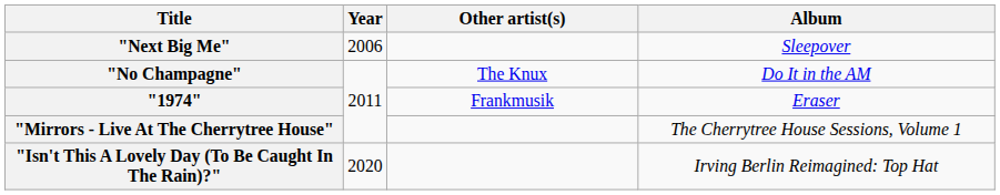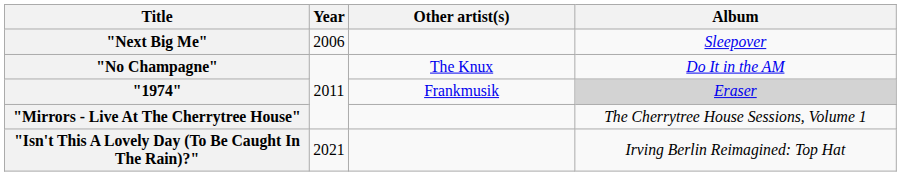"1974" | Album: no background -> lightgrey background
"Isn't This A Lovely Day (To Be Caught In The Rain)?" | Year: 2020 -> 2021
